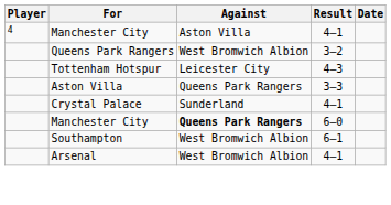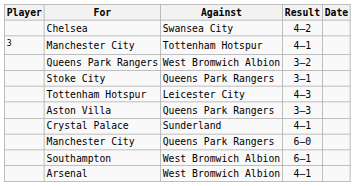+ row: Chelsea | Swansea City | 4–2
Manchester City / 4–1 | Player: 4 -> 3
Manchester City / 4–1 | Against: Aston Villa -> Tottenham Hotspur
+ row: Stoke City | Queens Park Rangers | 3–1
Manchester City / 6–0 | Against: bold -> normal
